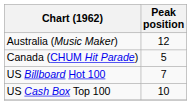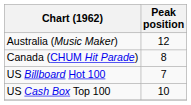Canada (CHUM Hit Parade) | Peak position: 5 -> 8
